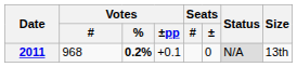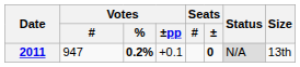2011 | Votes / #: 968 -> 947
2011 | Seats / ±: normal -> bold
